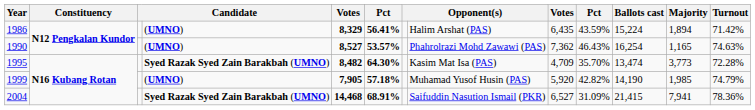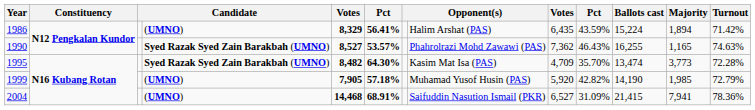1990 | column 4: (UMNO) -> Syed Razak Syed Zain Barakbah (UMNO)
1990 | Ballots cast: 16,254 -> 16,255
1999 | Turnout: 74.79% -> 72.79%
2004 | column 4: Syed Razak Syed Zain Barakbah (UMNO) -> (UMNO)
